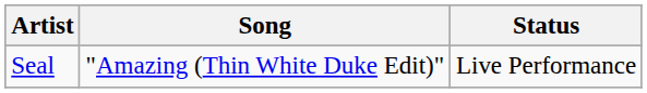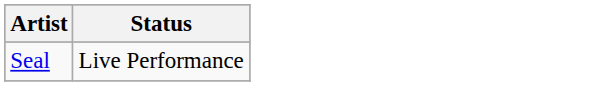- column: Song | "Amazing (Thin White Duke Edit)"
